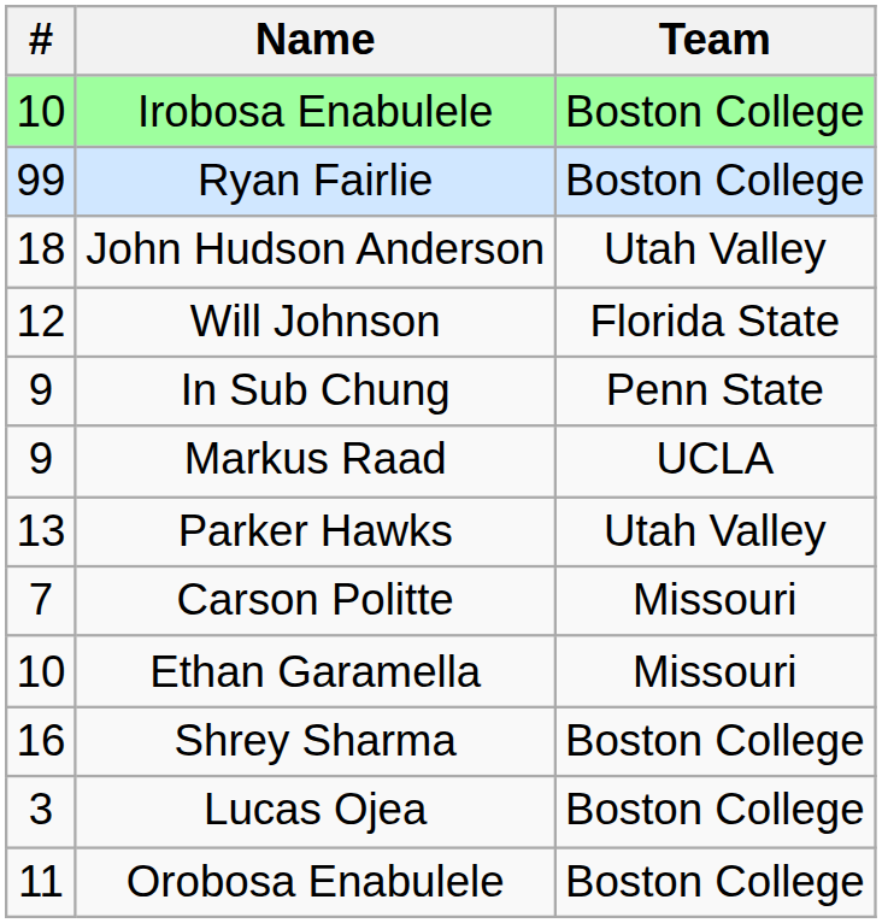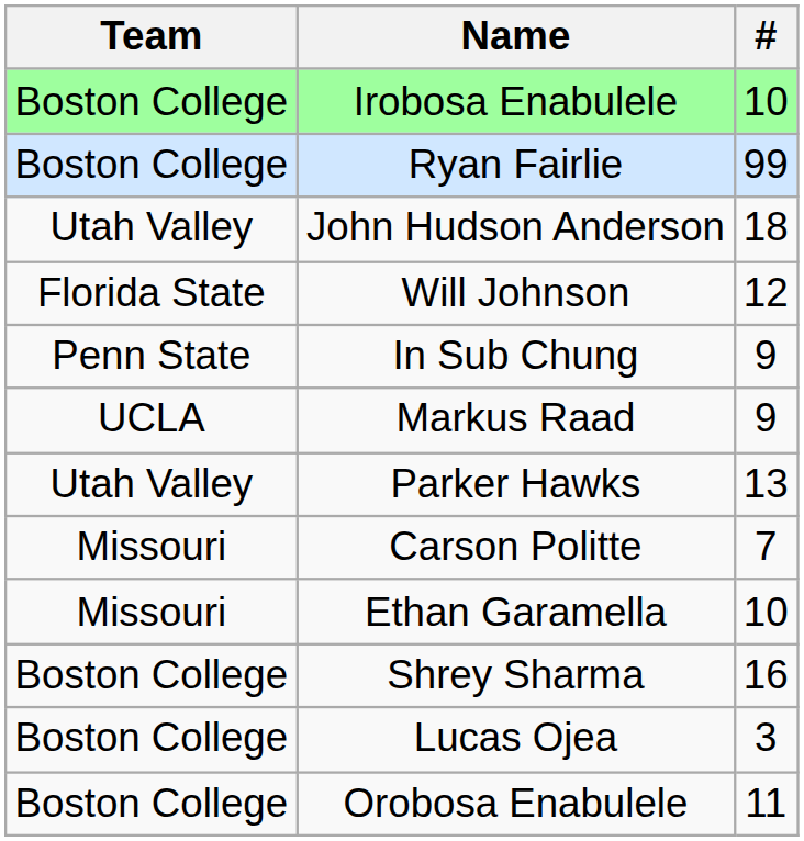columns swapped: # <-> Team
